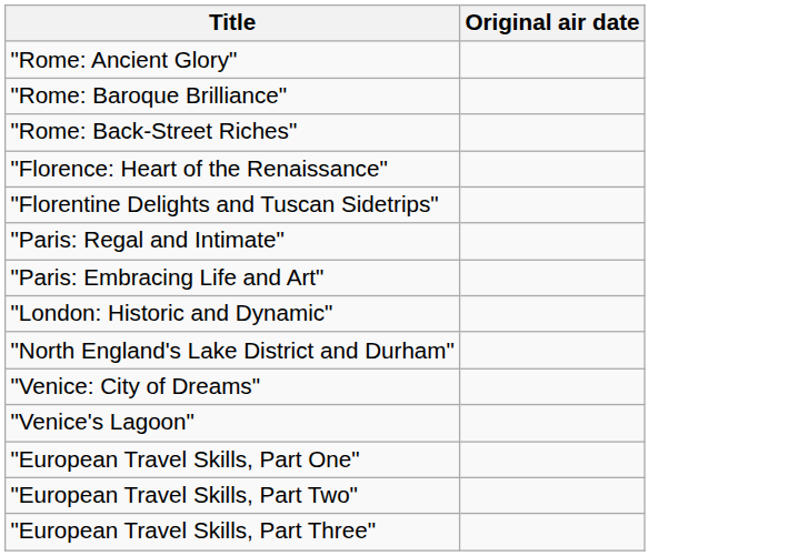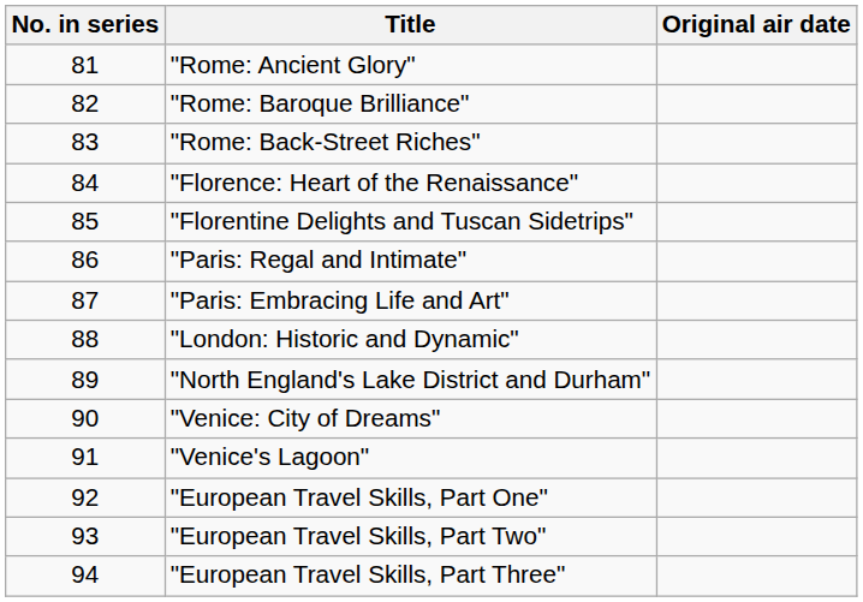+ column: No. in series | 81 | 82 | 83 | 84 | 85 | 86 | 87 | 88 | 89 | 90 | 91 | 92 | 93 | 94
